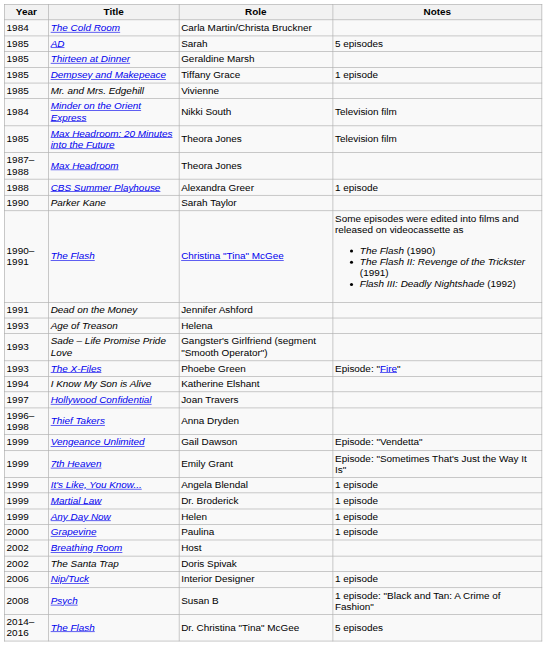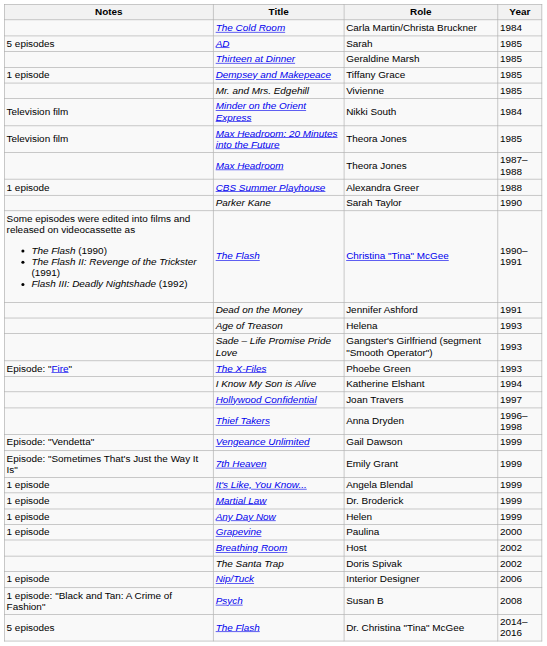columns swapped: Year <-> Notes
